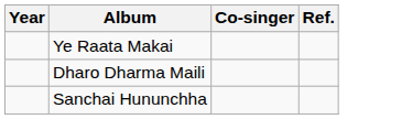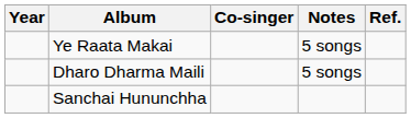+ column: Notes | 5 songs | 5 songs
